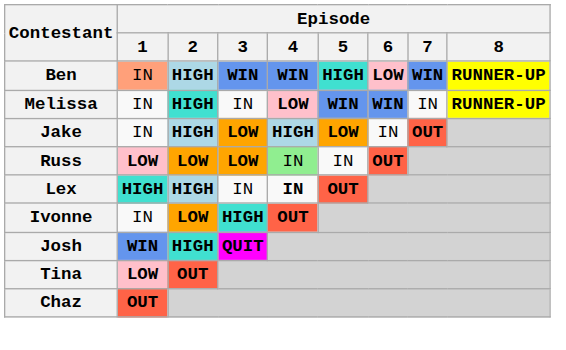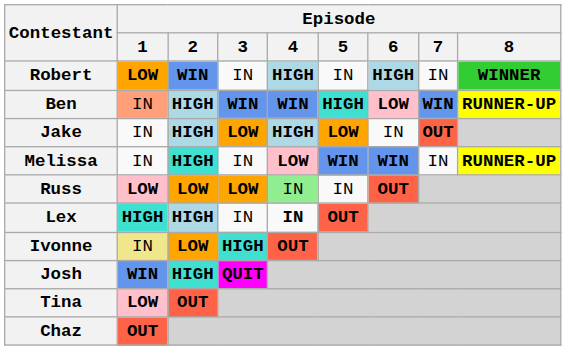+ row: Robert | LOW | WIN | IN | HIGH | IN | HIGH | IN | WINNER
rows swapped: Melissa <-> Jake
Ivonne | Episode / 1: no background -> khaki background
